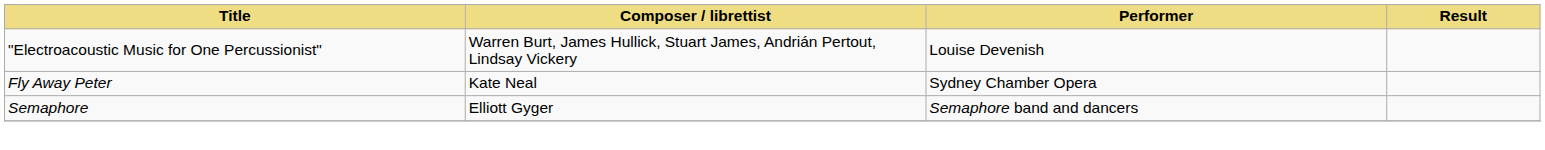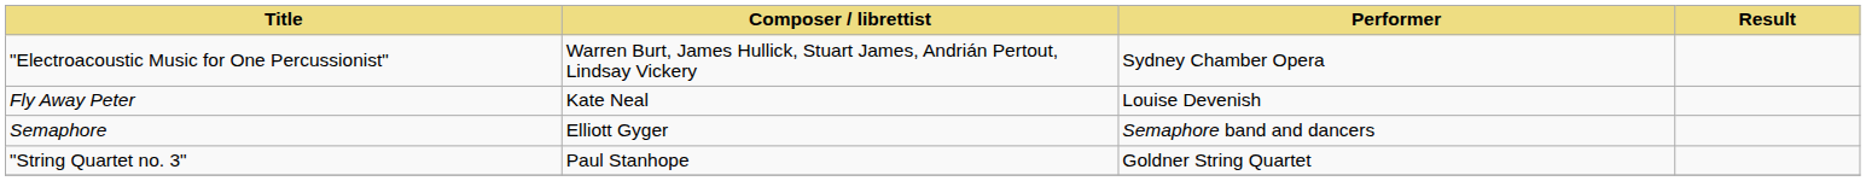"Electroacoustic Music for One Percussionist" | Performer: Louise Devenish -> Sydney Chamber Opera
Fly Away Peter | Performer: Sydney Chamber Opera -> Louise Devenish
+ row: "String Quartet no. 3" | Paul Stanhope | Goldner String Quartet
